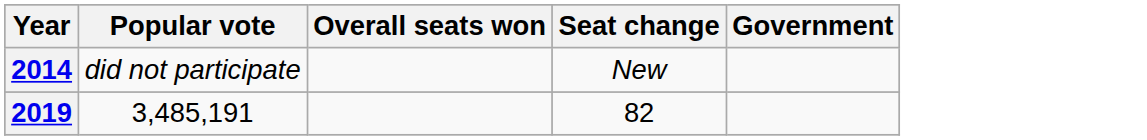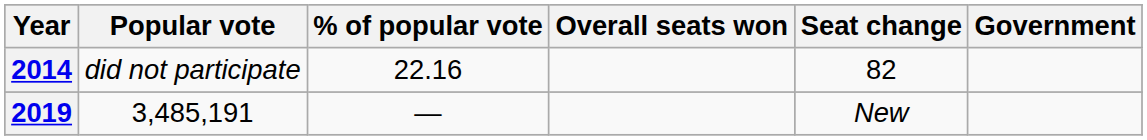+ column: % of popular vote | 22.16 | —
2014 | Seat change: New -> 82
2019 | Seat change: 82 -> New
